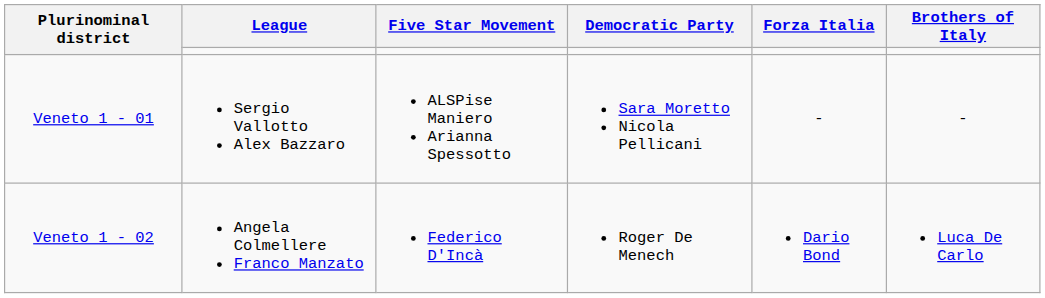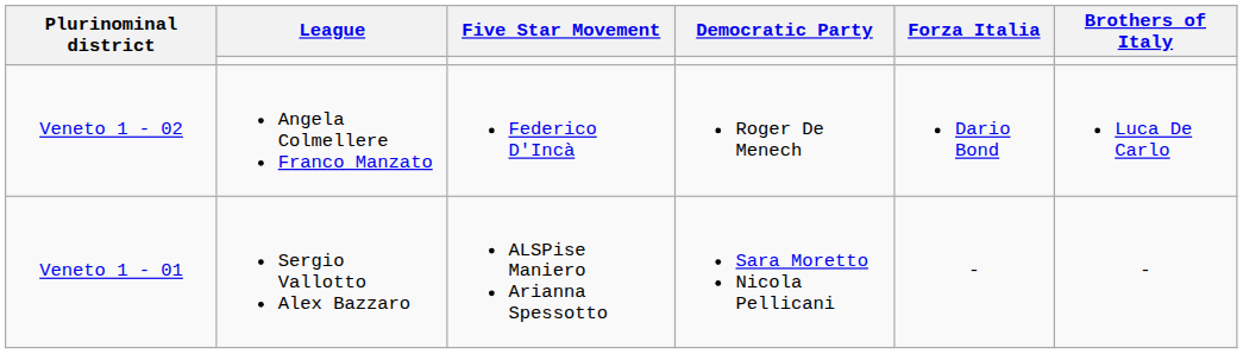rows swapped: Veneto 1 - 01 <-> Veneto 1 - 02
